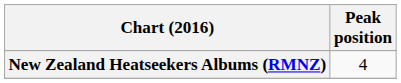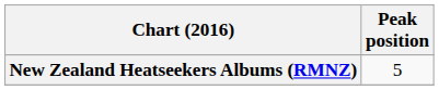New Zealand Heatseekers Albums (RMNZ) | Peak position: 4 -> 5
